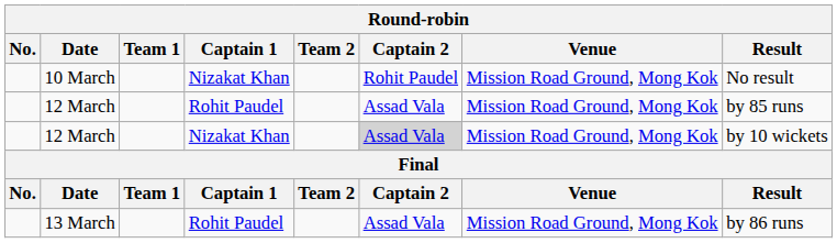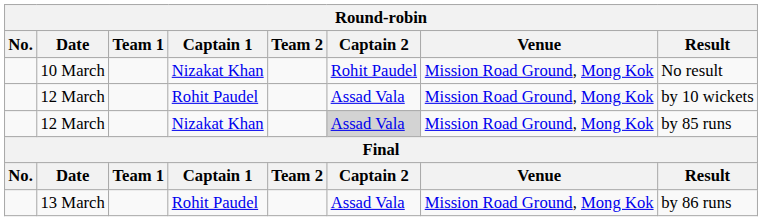12 March / Rohit Paudel | Result: by 85 runs -> by 10 wickets
12 March / Nizakat Khan | Result: by 10 wickets -> by 85 runs
